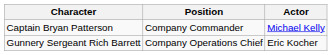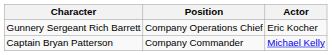rows swapped: Captain Bryan Patterson <-> Gunnery Sergeant Rich Barrett
